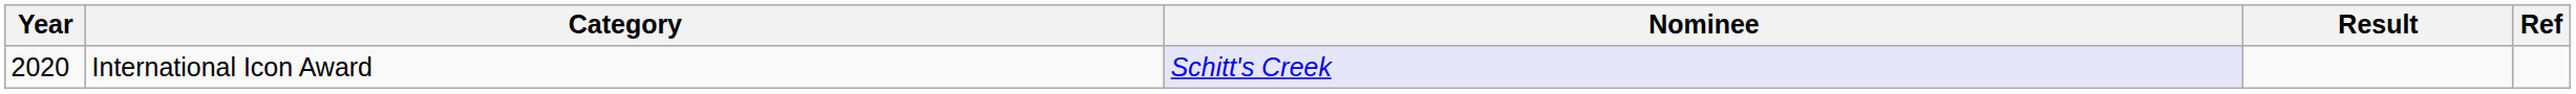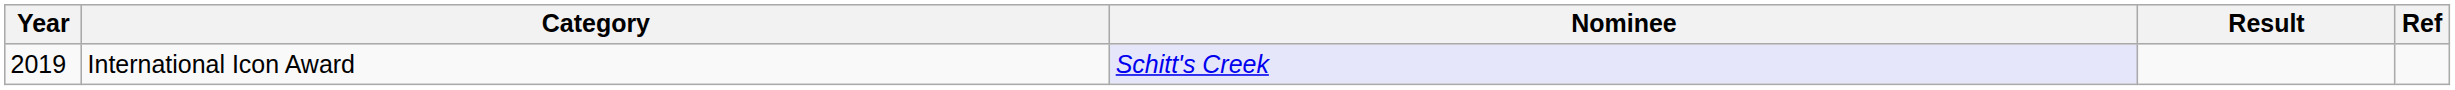International Icon Award | Year: 2020 -> 2019
